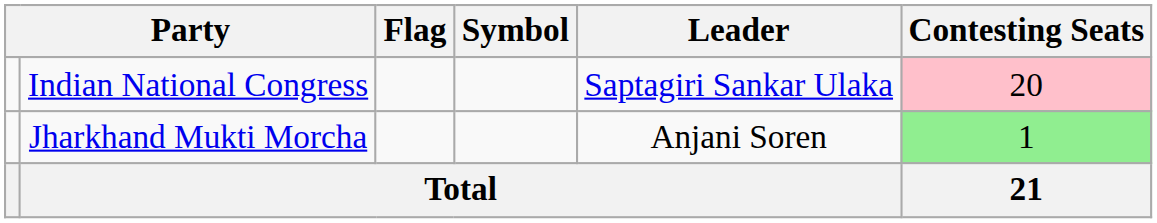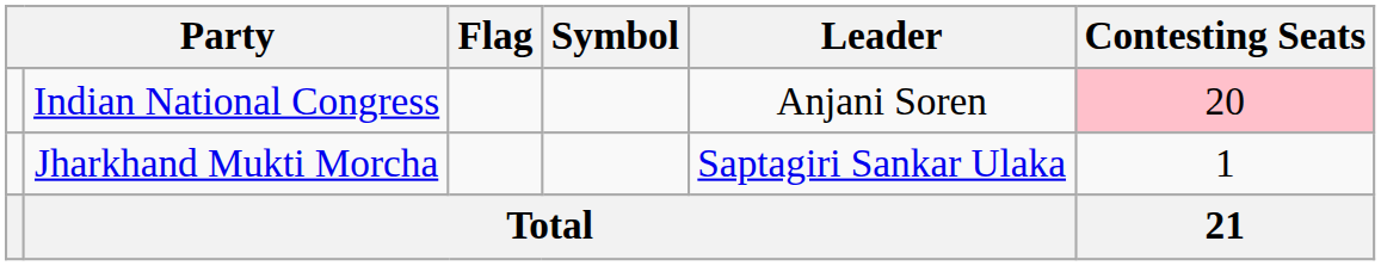Indian National Congress | Leader: Saptagiri Sankar Ulaka -> Anjani Soren
Jharkhand Mukti Morcha | Leader: Anjani Soren -> Saptagiri Sankar Ulaka
Jharkhand Mukti Morcha | Contesting Seats: lightgreen background -> no background
